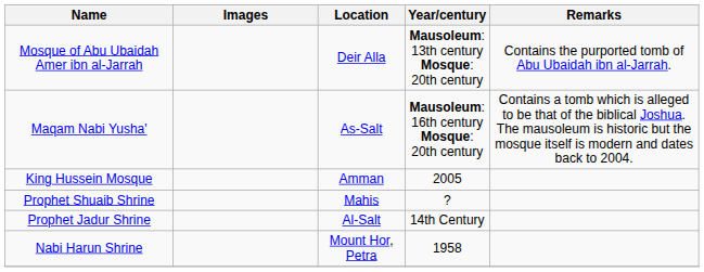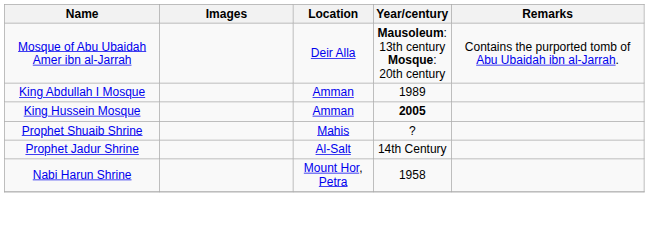- row: Maqam Nabi Yusha' | As-Salt | Mausoleum: 16th century Mosque: 20th century | Contains a tomb which is alleged to be that of the biblical Joshua. The mausoleum is historic but the mosque itself is modern and dates back to 2004.
+ row: King Abdullah I Mosque | Amman | 1989
King Hussein Mosque | Year/century: normal -> bold
